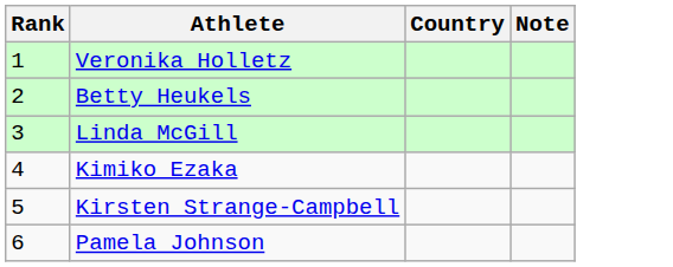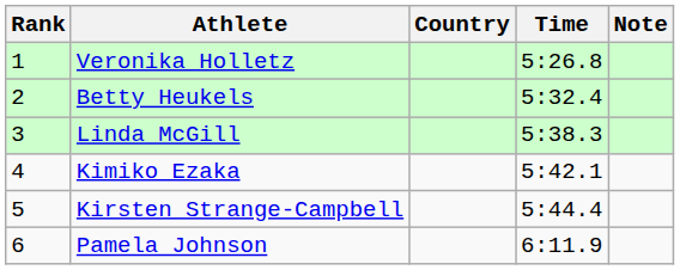+ column: Time | 5:26.8 | 5:32.4 | 5:38.3 | 5:42.1 | 5:44.4 | 6:11.9
